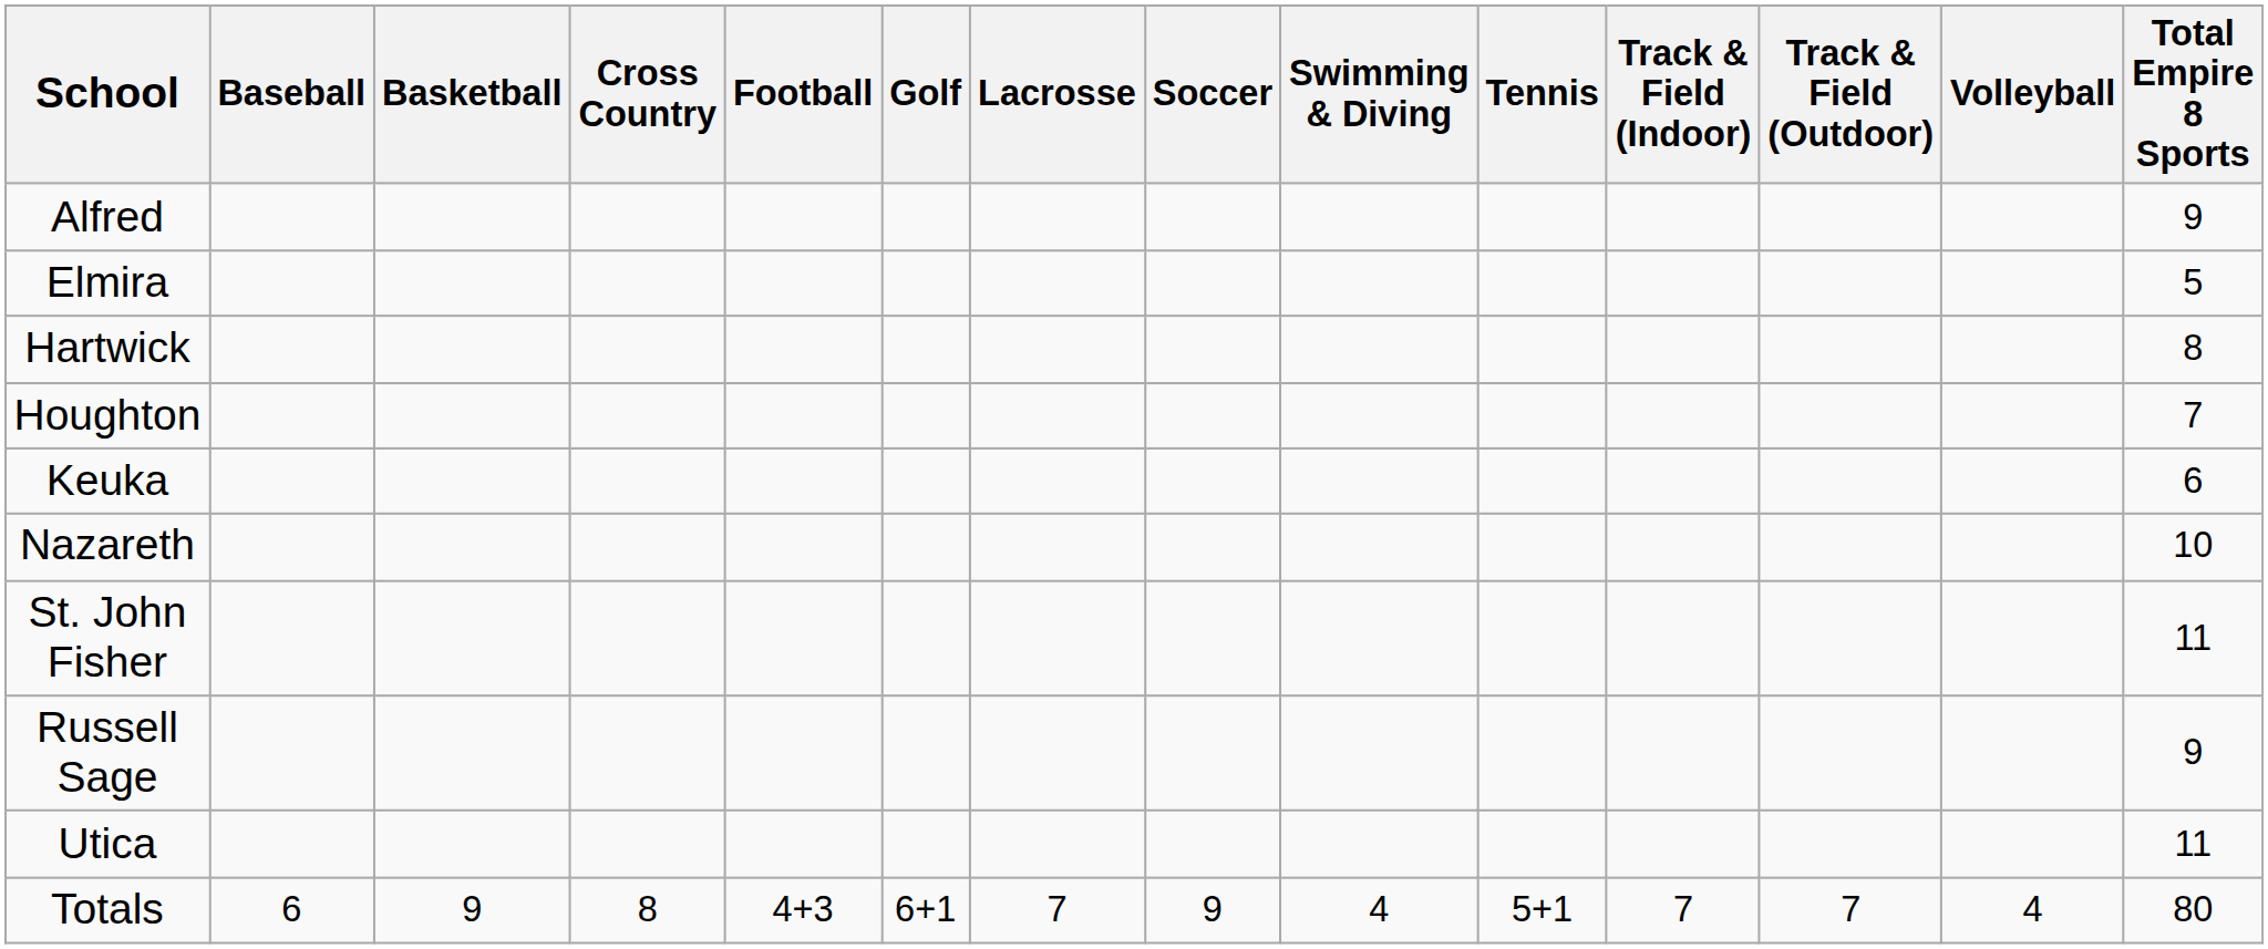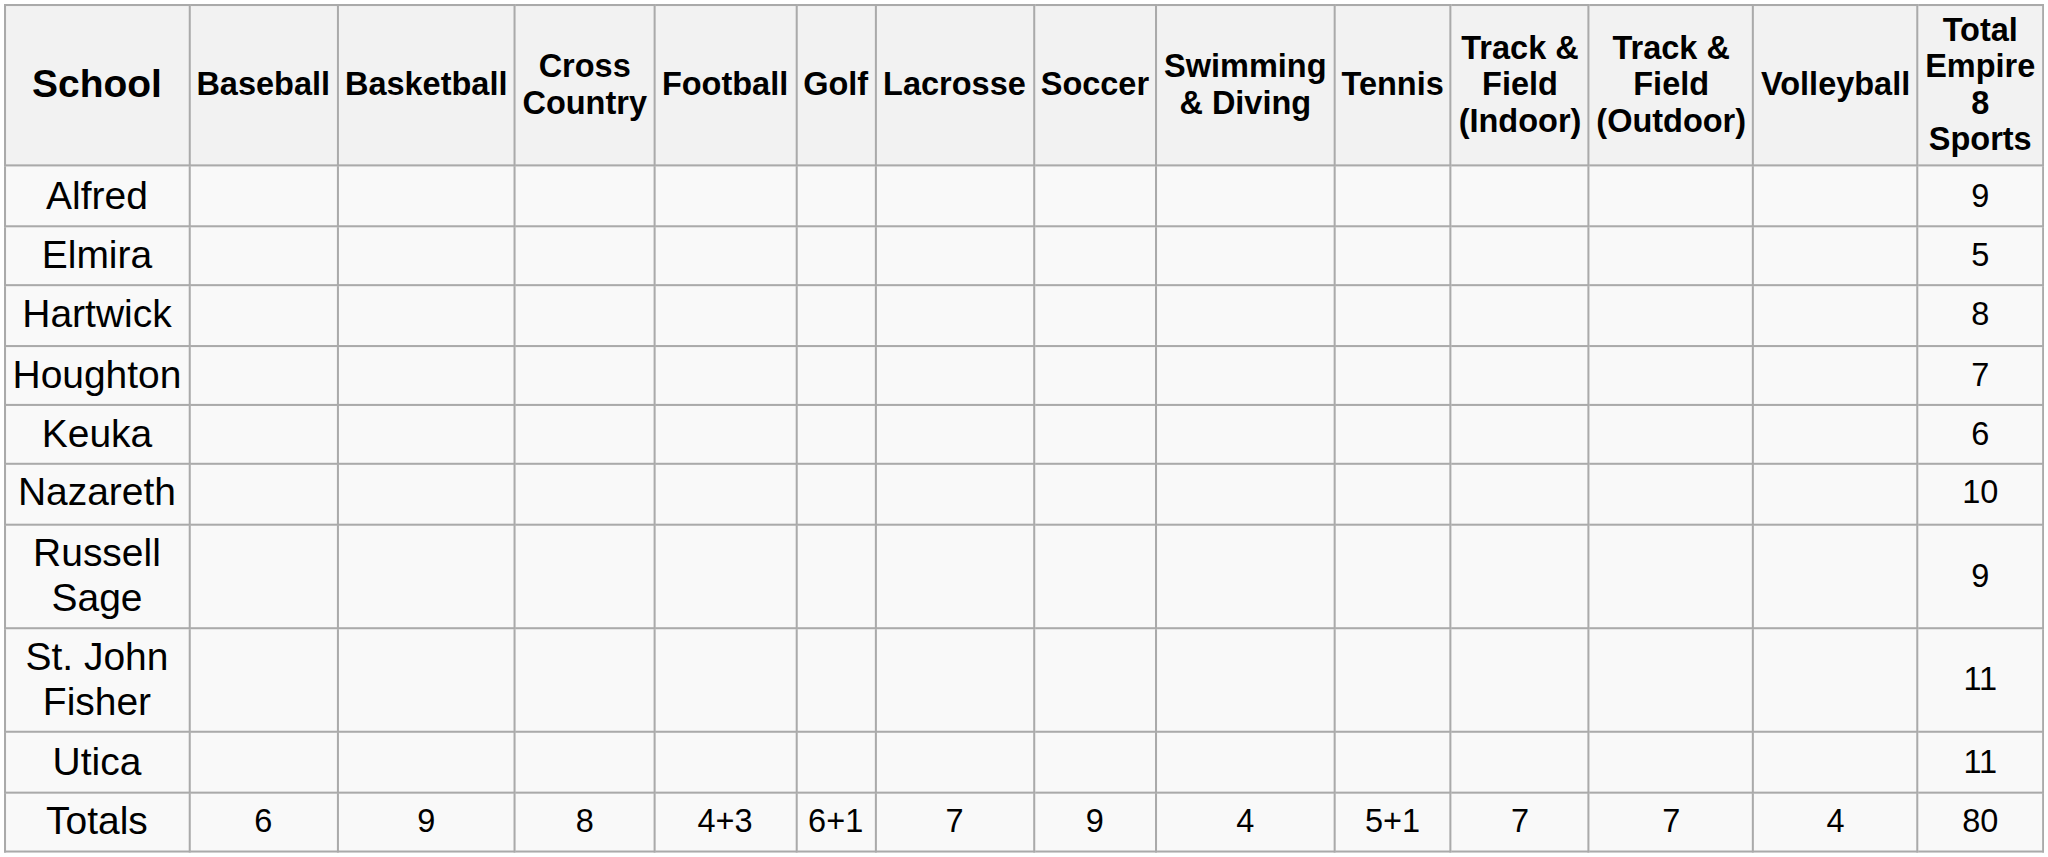rows swapped: Russell Sage <-> St. John Fisher
